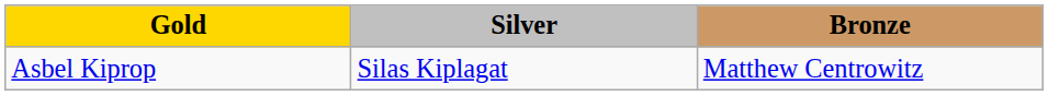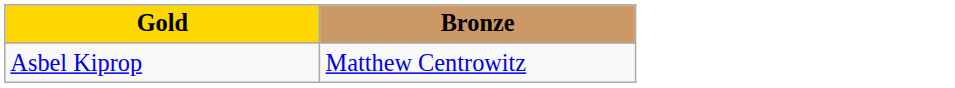- column: Silver | Silas Kiplagat
